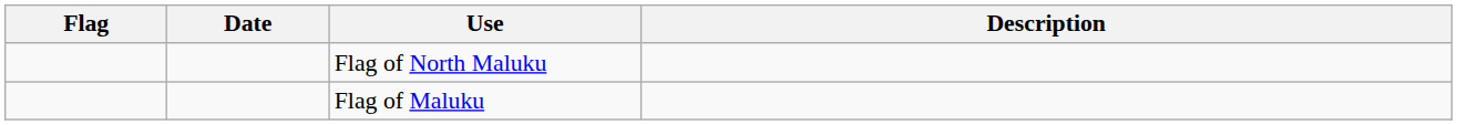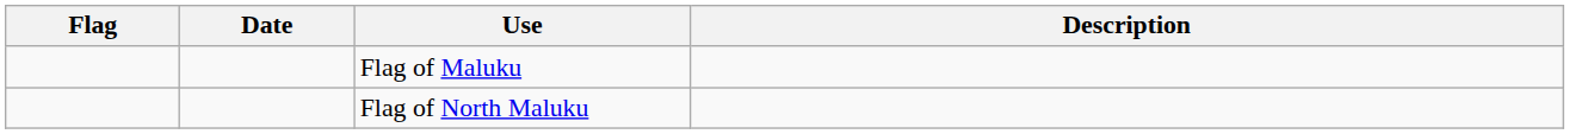rows swapped: Flag of Maluku <-> Flag of North Maluku
